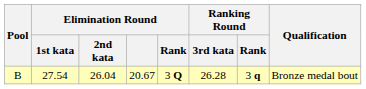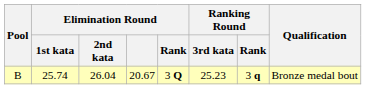B | Elimination Round / 1st kata: 27.54 -> 25.74
B | Ranking Round / 3rd kata: 26.28 -> 25.23
